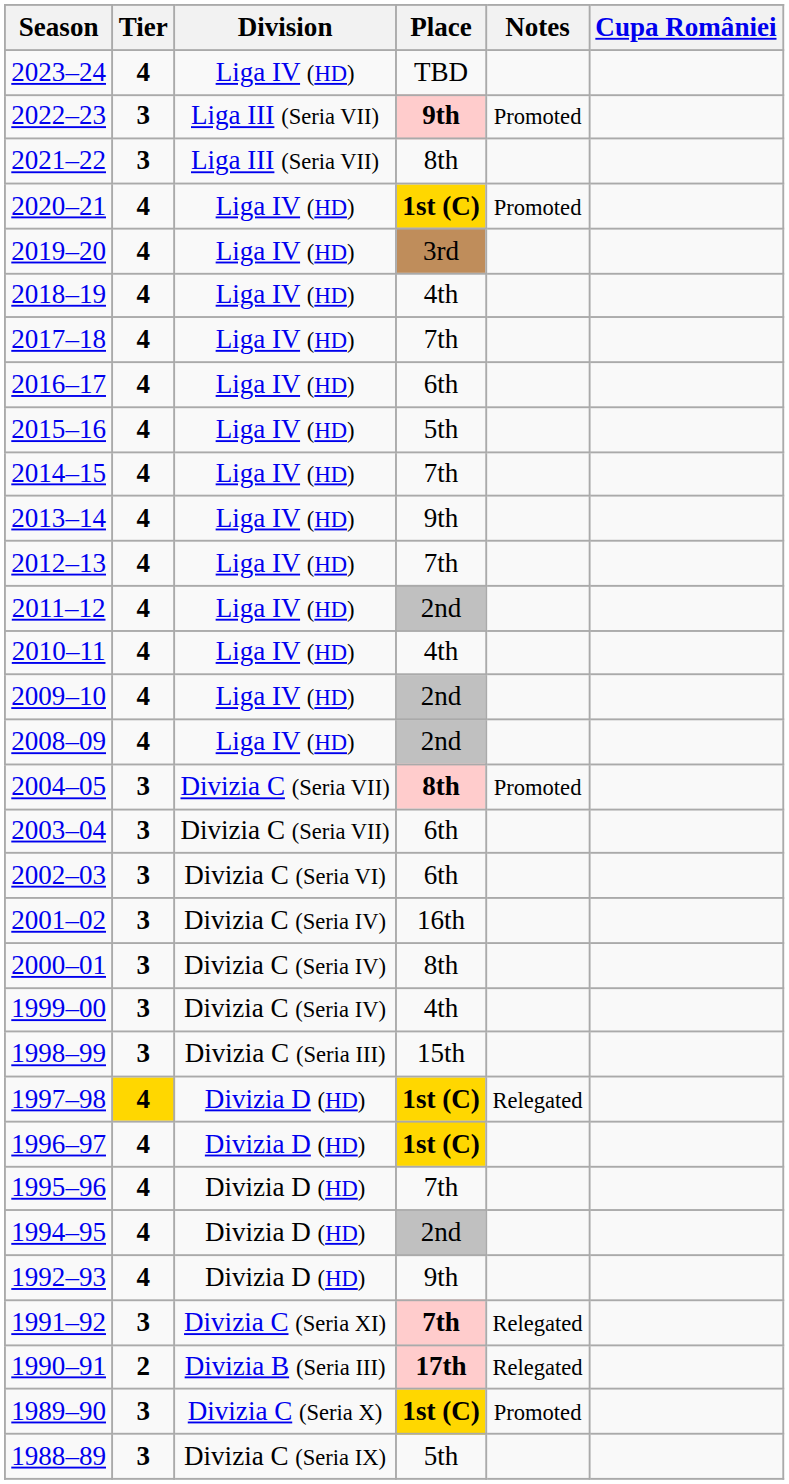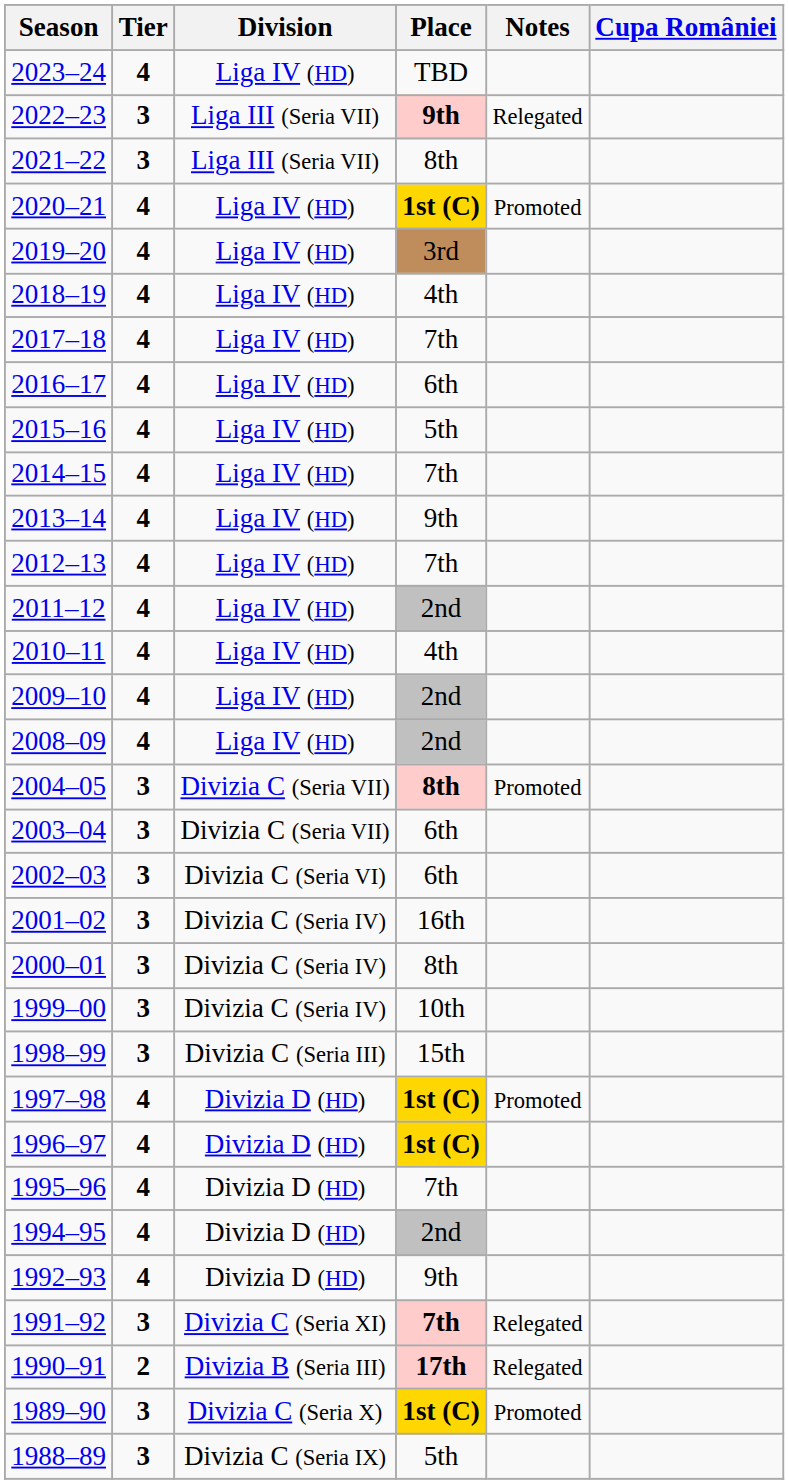2022–23 | Notes: Promoted -> Relegated
1999–00 | Place: 4th -> 10th
1997–98 | Tier: gold background -> no background
1997–98 | Notes: Relegated -> Promoted
